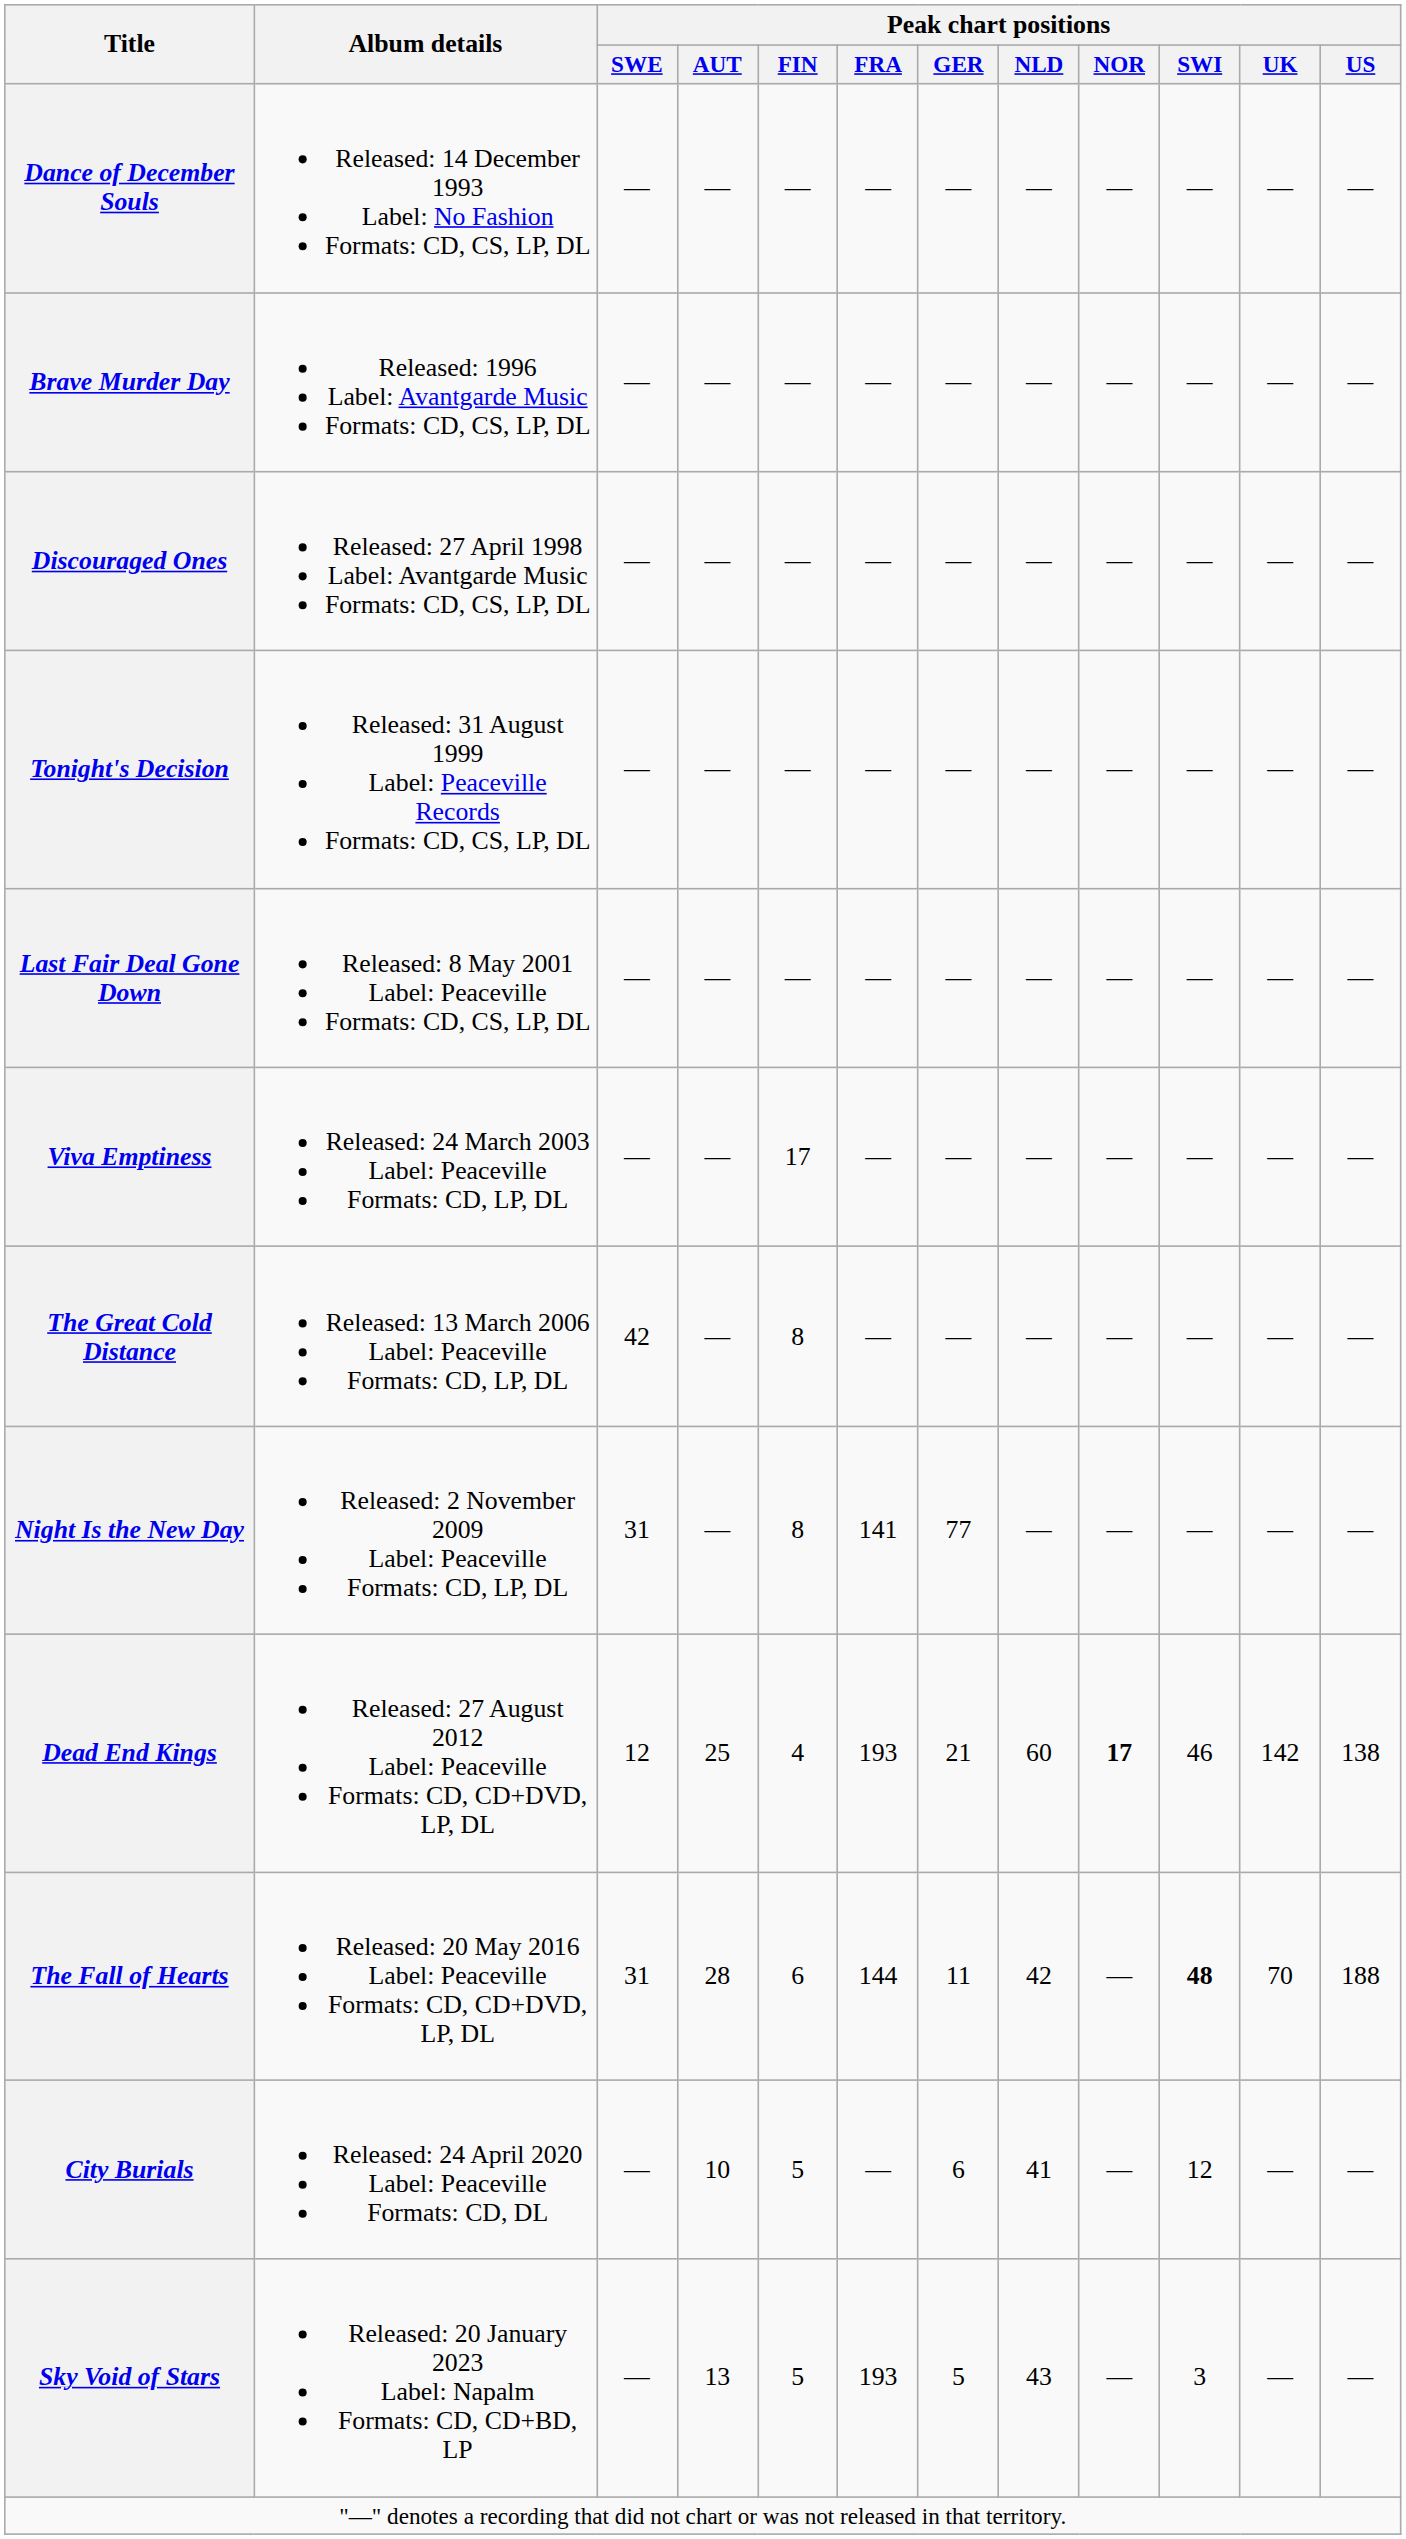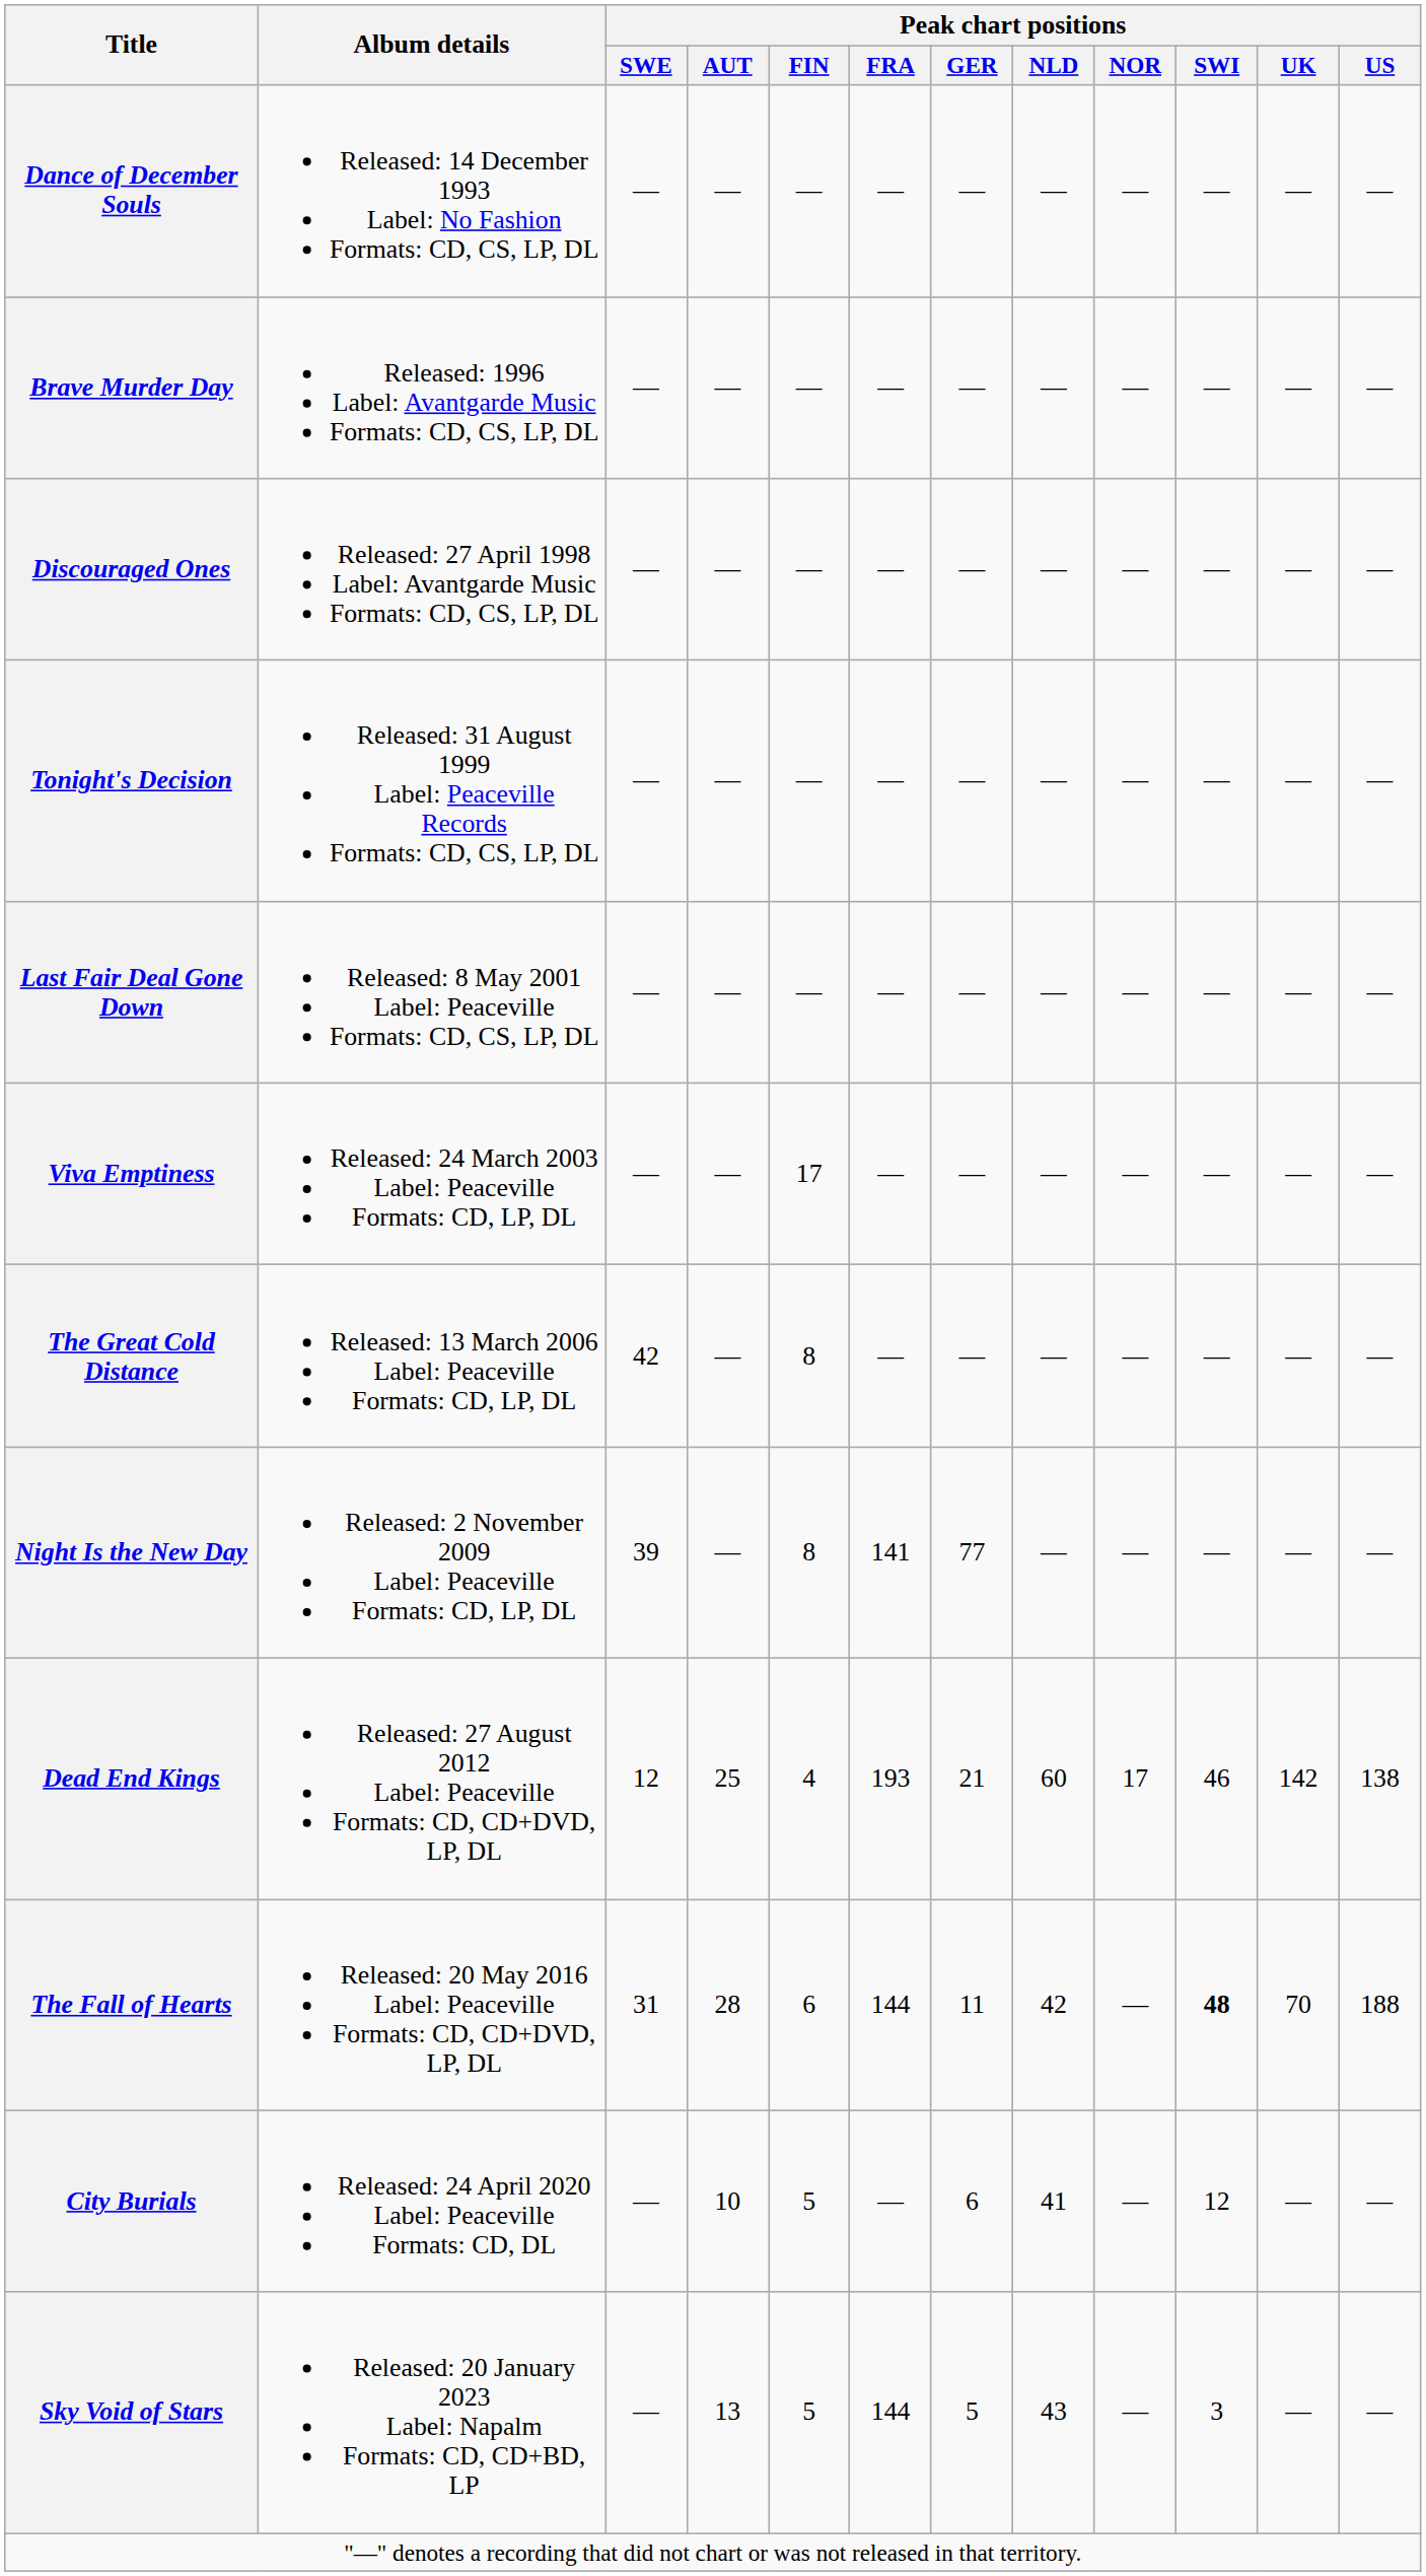Night Is the New Day | Peak chart positions / SWE: 31 -> 39
Dead End Kings | Peak chart positions / NOR: bold -> normal
Sky Void of Stars | Peak chart positions / FRA: 193 -> 144
